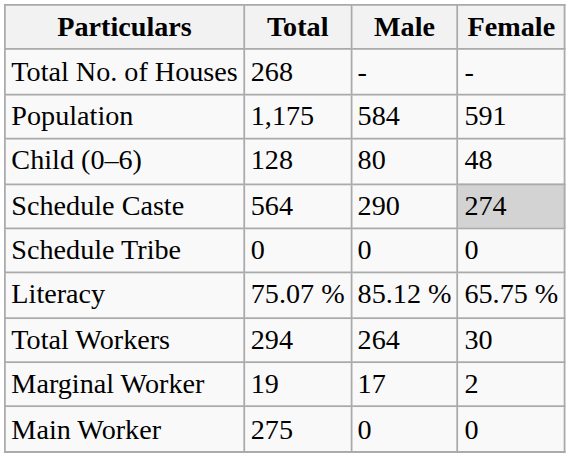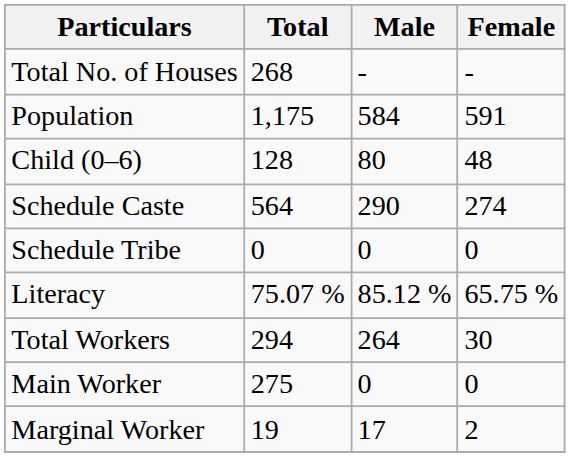Schedule Caste | Female: lightgrey background -> no background
rows swapped: Main Worker <-> Marginal Worker
